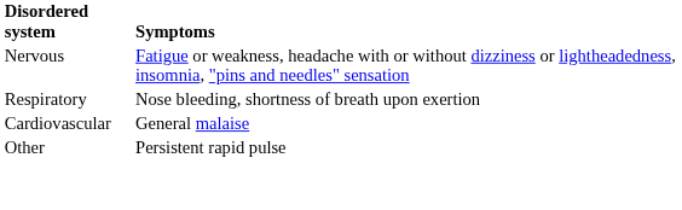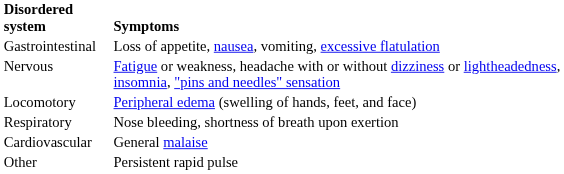+ row: Gastrointestinal | Loss of appetite, nausea, vomiting, excessive flatulation
+ row: Locomotory | Peripheral edema (swelling of hands, feet, and face)
